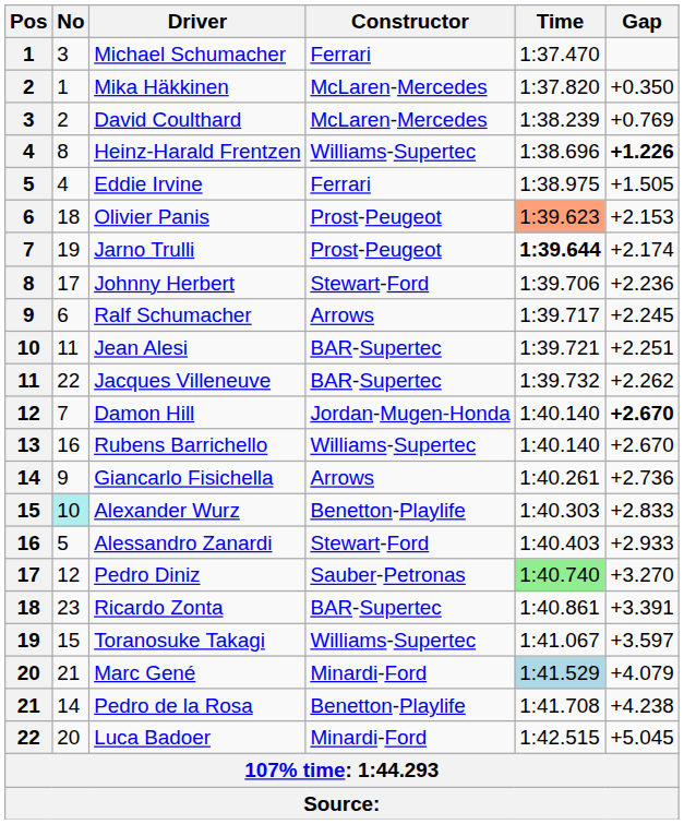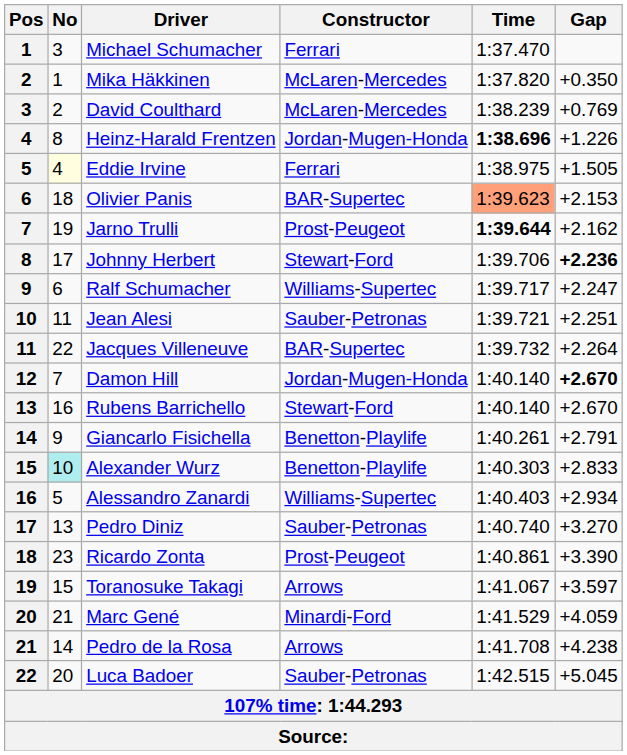Heinz-Harald Frentzen | Constructor: Williams-Supertec -> Jordan-Mugen-Honda
Heinz-Harald Frentzen | Time: normal -> bold
Heinz-Harald Frentzen | Gap: bold -> normal
Eddie Irvine | No: no background -> lightyellow background
Olivier Panis | Constructor: Prost-Peugeot -> BAR-Supertec
Jarno Trulli | Gap: +2.174 -> +2.162
Johnny Herbert | Gap: normal -> bold
Ralf Schumacher | Constructor: Arrows -> Williams-Supertec
Ralf Schumacher | Gap: +2.245 -> +2.247
Jean Alesi | Constructor: BAR-Supertec -> Sauber-Petronas
Jacques Villeneuve | Gap: +2.262 -> +2.264
Rubens Barrichello | Constructor: Williams-Supertec -> Stewart-Ford
Giancarlo Fisichella | Constructor: Arrows -> Benetton-Playlife
Giancarlo Fisichella | Gap: +2.736 -> +2.791
Alessandro Zanardi | Constructor: Stewart-Ford -> Williams-Supertec
Alessandro Zanardi | Gap: +2.933 -> +2.934
Pedro Diniz | No: 12 -> 13
Pedro Diniz | Time: lightgreen background -> no background
Ricardo Zonta | Constructor: BAR-Supertec -> Prost-Peugeot
Ricardo Zonta | Gap: +3.391 -> +3.390
Toranosuke Takagi | Constructor: Williams-Supertec -> Arrows
Marc Gené | Time: lightblue background -> no background
Marc Gené | Gap: +4.079 -> +4.059
Pedro de la Rosa | Constructor: Benetton-Playlife -> Arrows
Luca Badoer | Constructor: Minardi-Ford -> Sauber-Petronas
